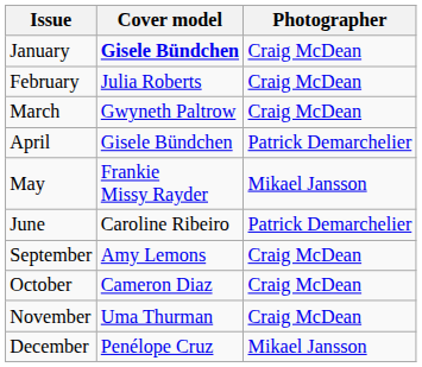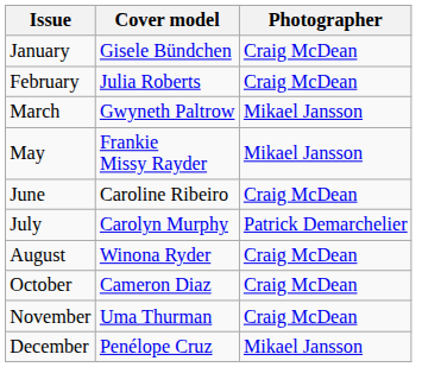January | Cover model: bold -> normal
March | Photographer: Craig McDean -> Mikael Jansson
- row: April | Gisele Bündchen | Patrick Demarchelier
June | Photographer: Patrick Demarchelier -> Craig McDean
+ row: July | Carolyn Murphy | Patrick Demarchelier
+ row: August | Winona Ryder | Craig McDean
- row: September | Amy Lemons | Craig McDean
